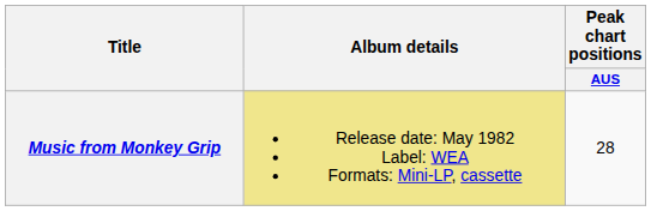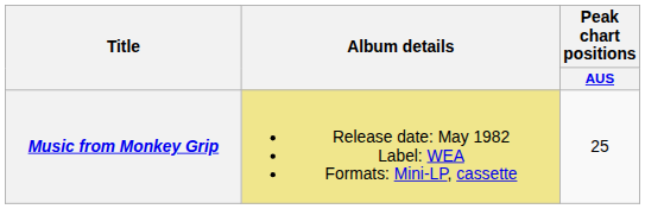Music from Monkey Grip | Peak chart positions / AUS: 28 -> 25
